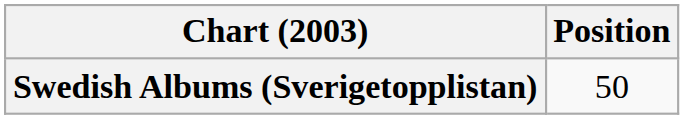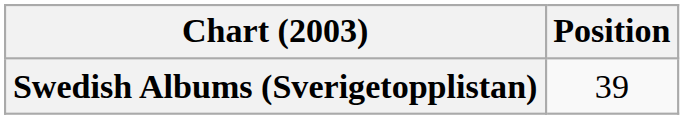Swedish Albums (Sverigetopplistan) | Position: 50 -> 39
